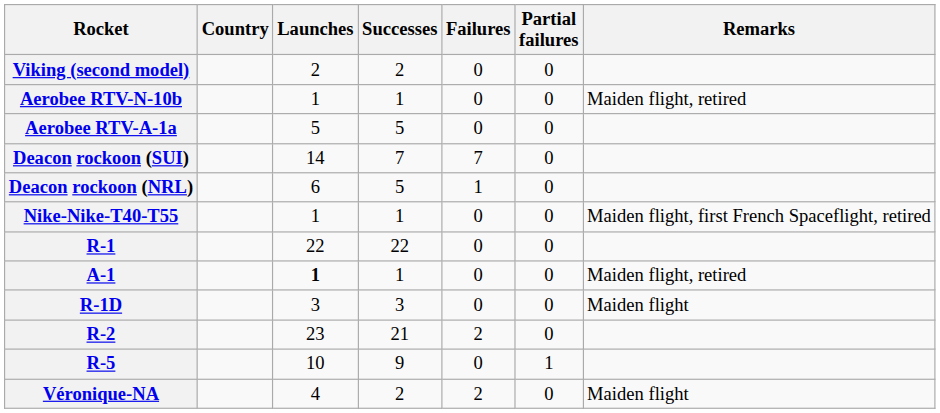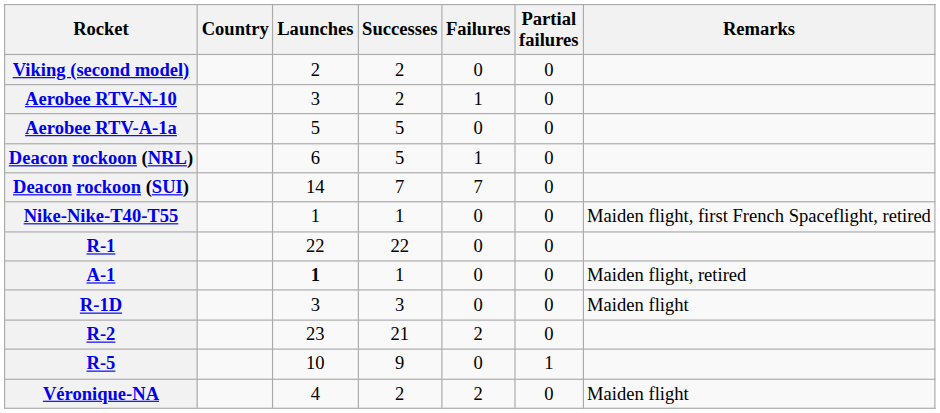+ row: Aerobee RTV-N-10 | 3 | 2 | 1 | 0
- row: Aerobee RTV-N-10b | 1 | 1 | 0 | 0 | Maiden flight, retired
rows swapped: Deacon rockoon (SUI) <-> Deacon rockoon (NRL)
